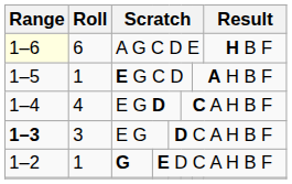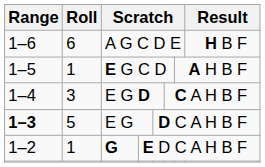A G C D E | Range: lightyellow background -> no background
E G D | Roll: 4 -> 3
E G | Roll: 3 -> 5
